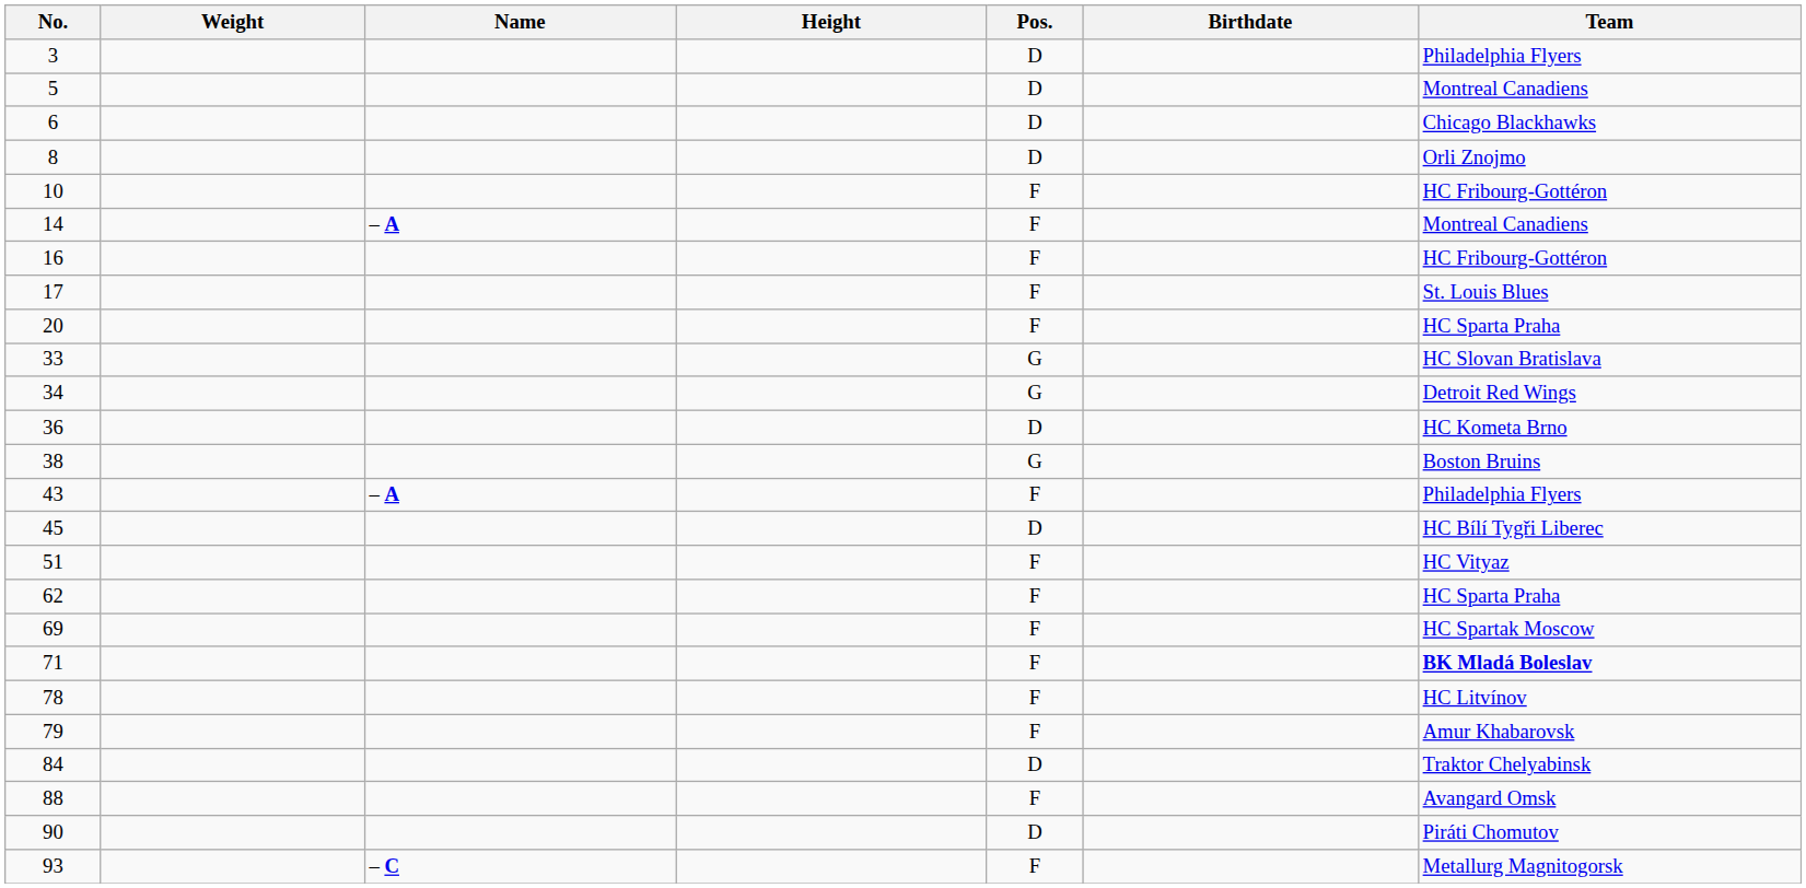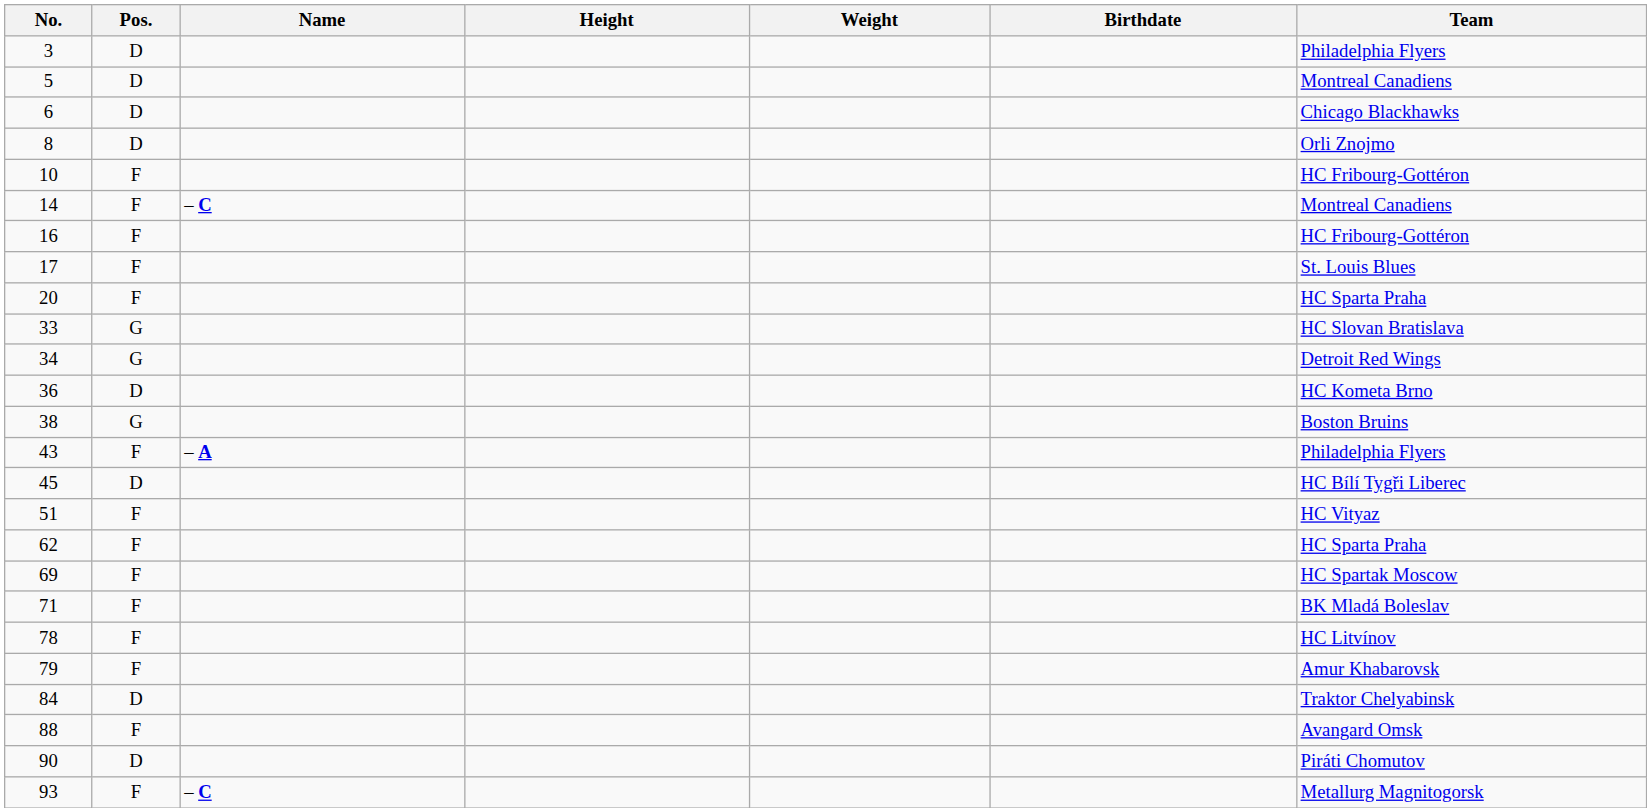columns swapped: Pos. <-> Weight
14 | Name: – A -> – C
71 | Team: bold -> normal
